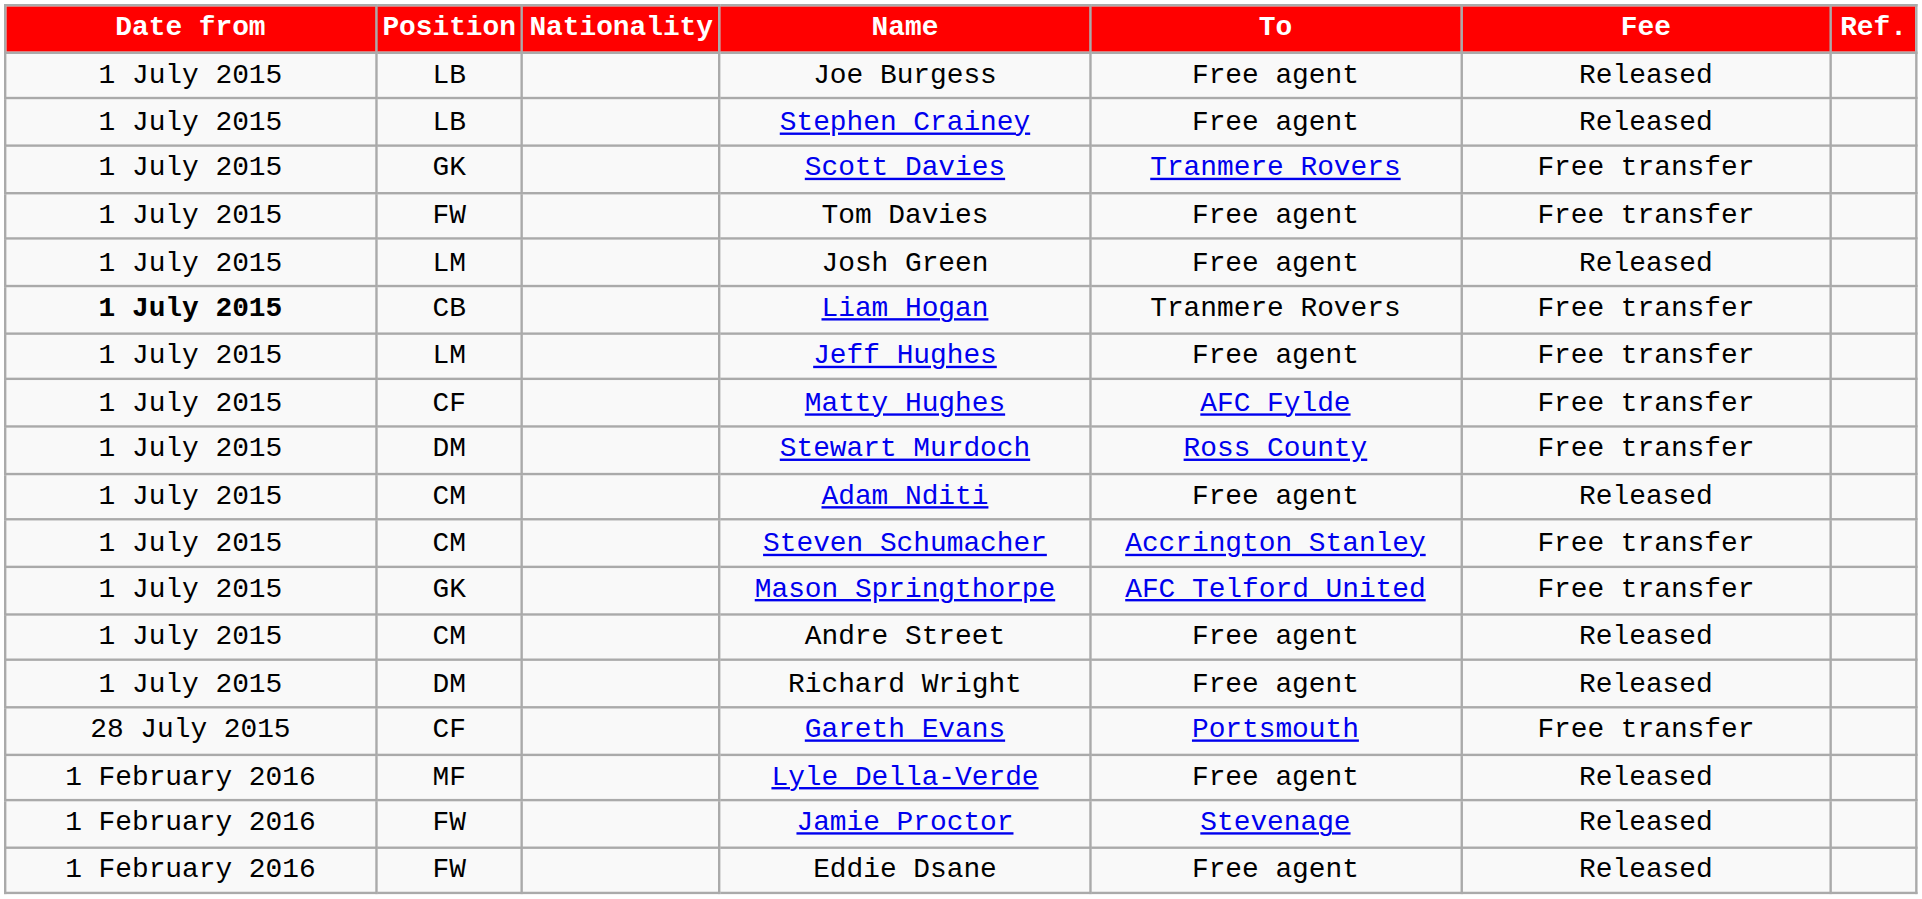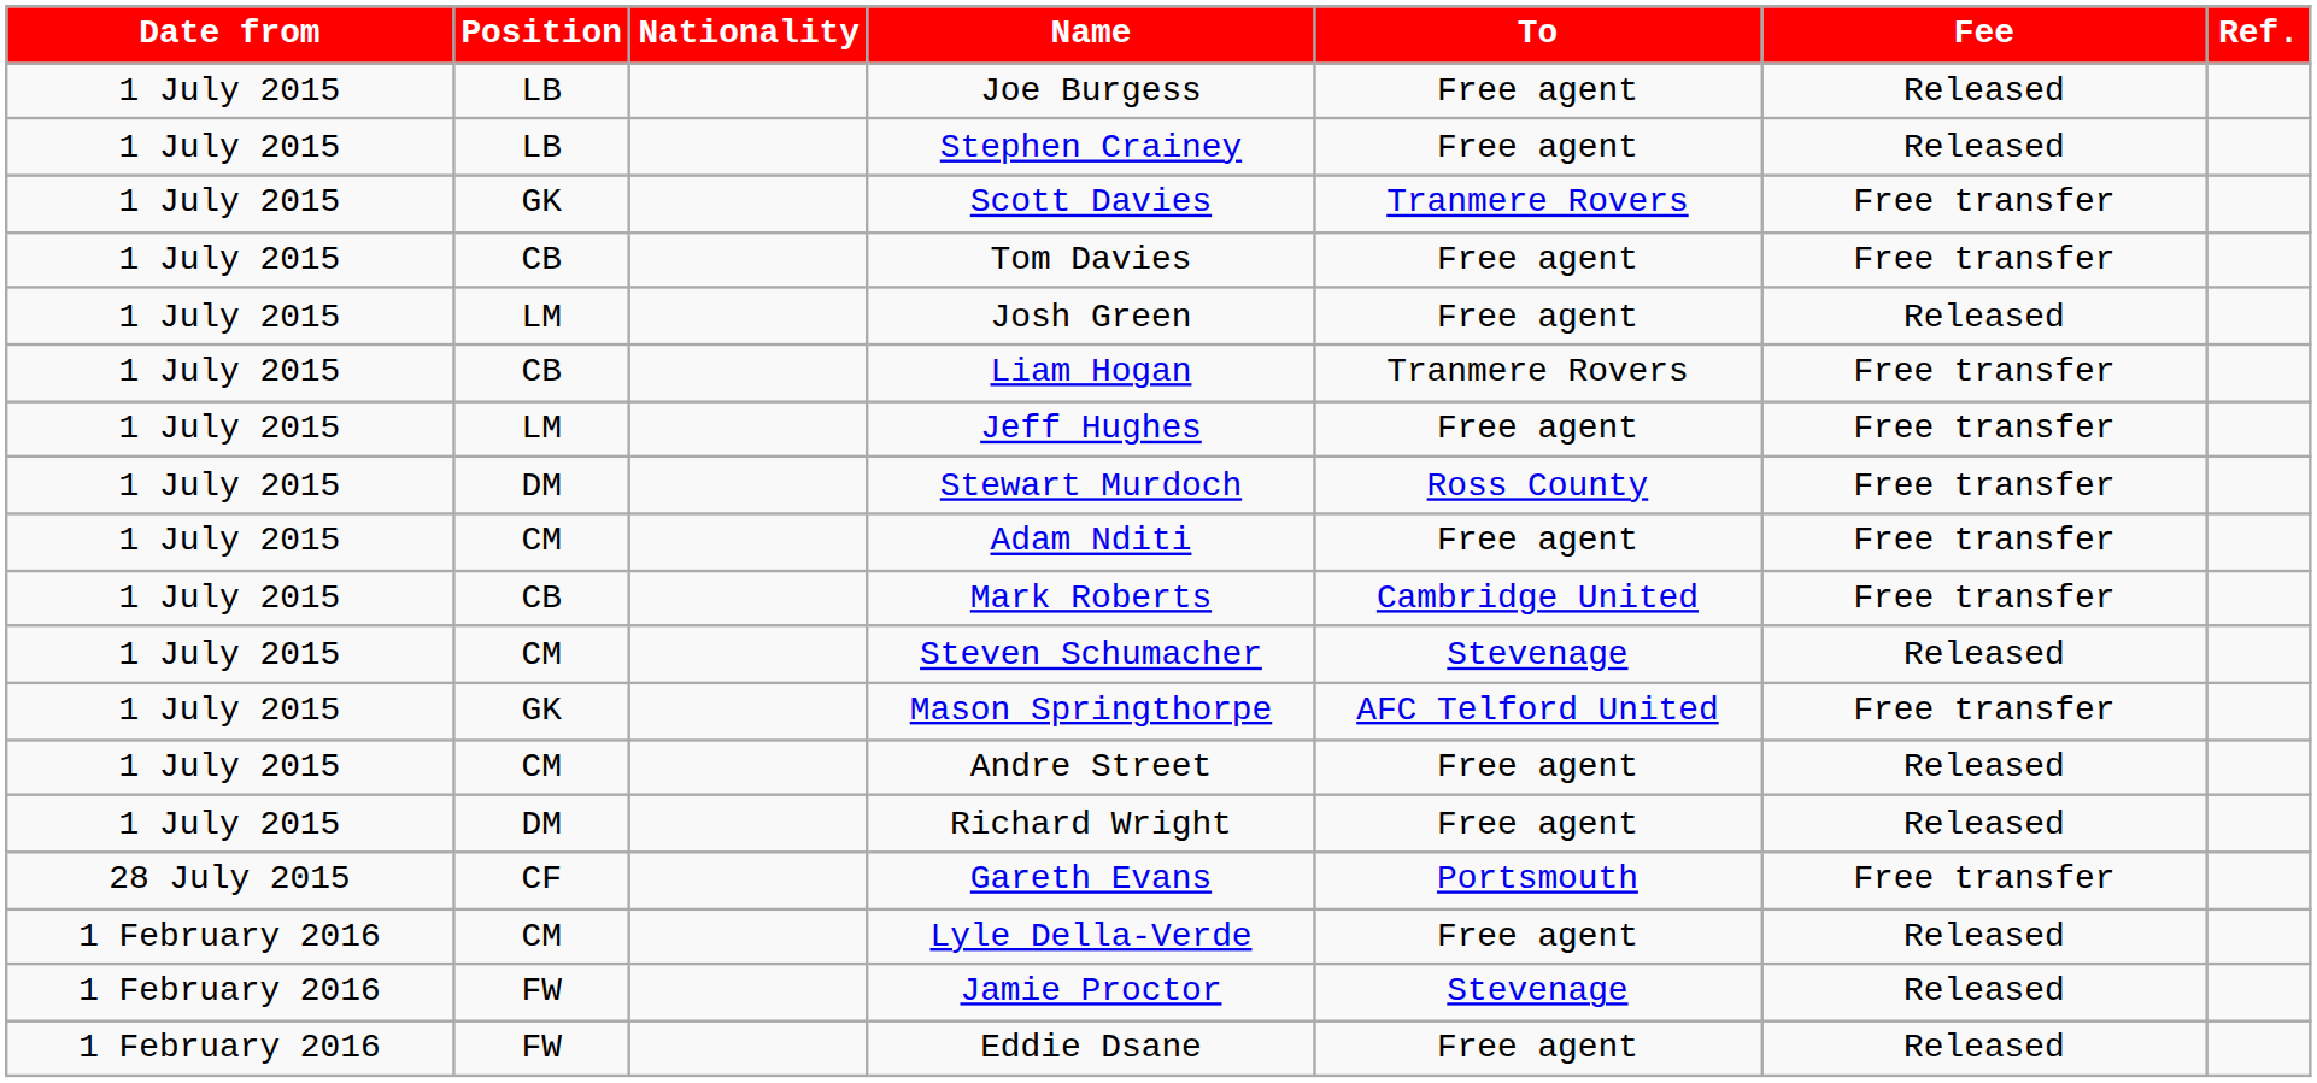Tom Davies | Position: FW -> CB
Liam Hogan | Date from: bold -> normal
- row: 1 July 2015 | CF | Matty Hughes | AFC Fylde | Free transfer
Adam Nditi | Fee: Released -> Free transfer
+ row: 1 July 2015 | CB | Mark Roberts | Cambridge United | Free transfer
Steven Schumacher | To: Accrington Stanley -> Stevenage
Steven Schumacher | Fee: Free transfer -> Released
Lyle Della-Verde | Position: MF -> CM
